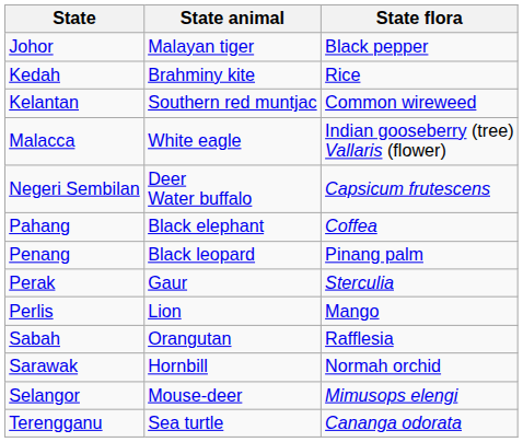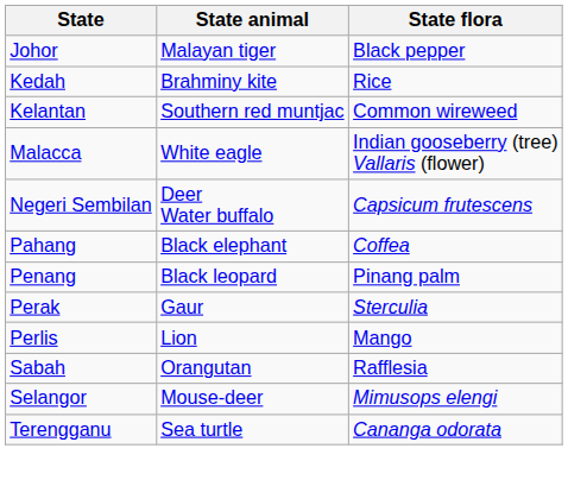- row: Sarawak | Hornbill | Normah orchid
